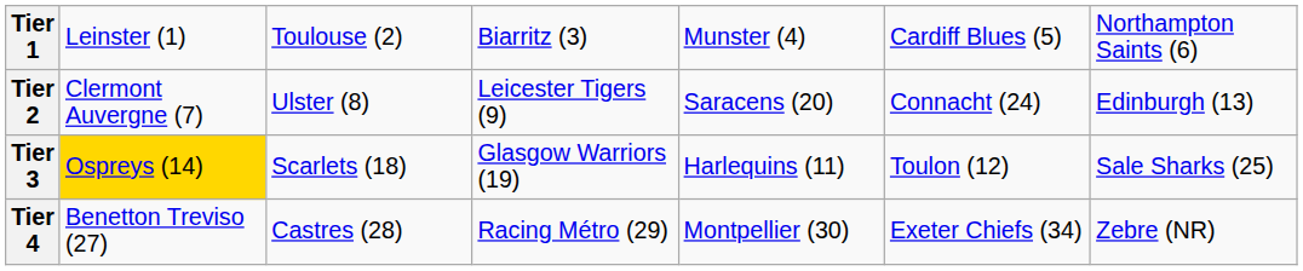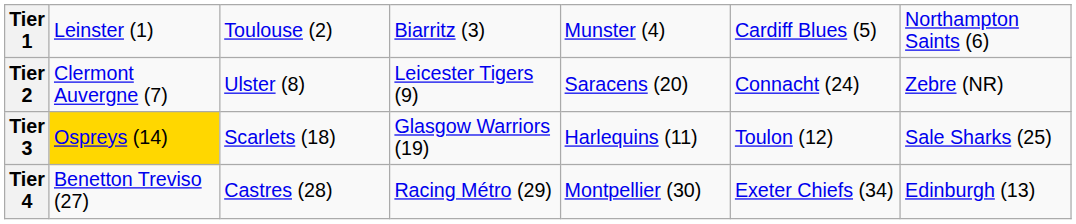Tier 2 | column 7: Edinburgh (13) -> Zebre (NR)
Tier 4 | column 7: Zebre (NR) -> Edinburgh (13)
